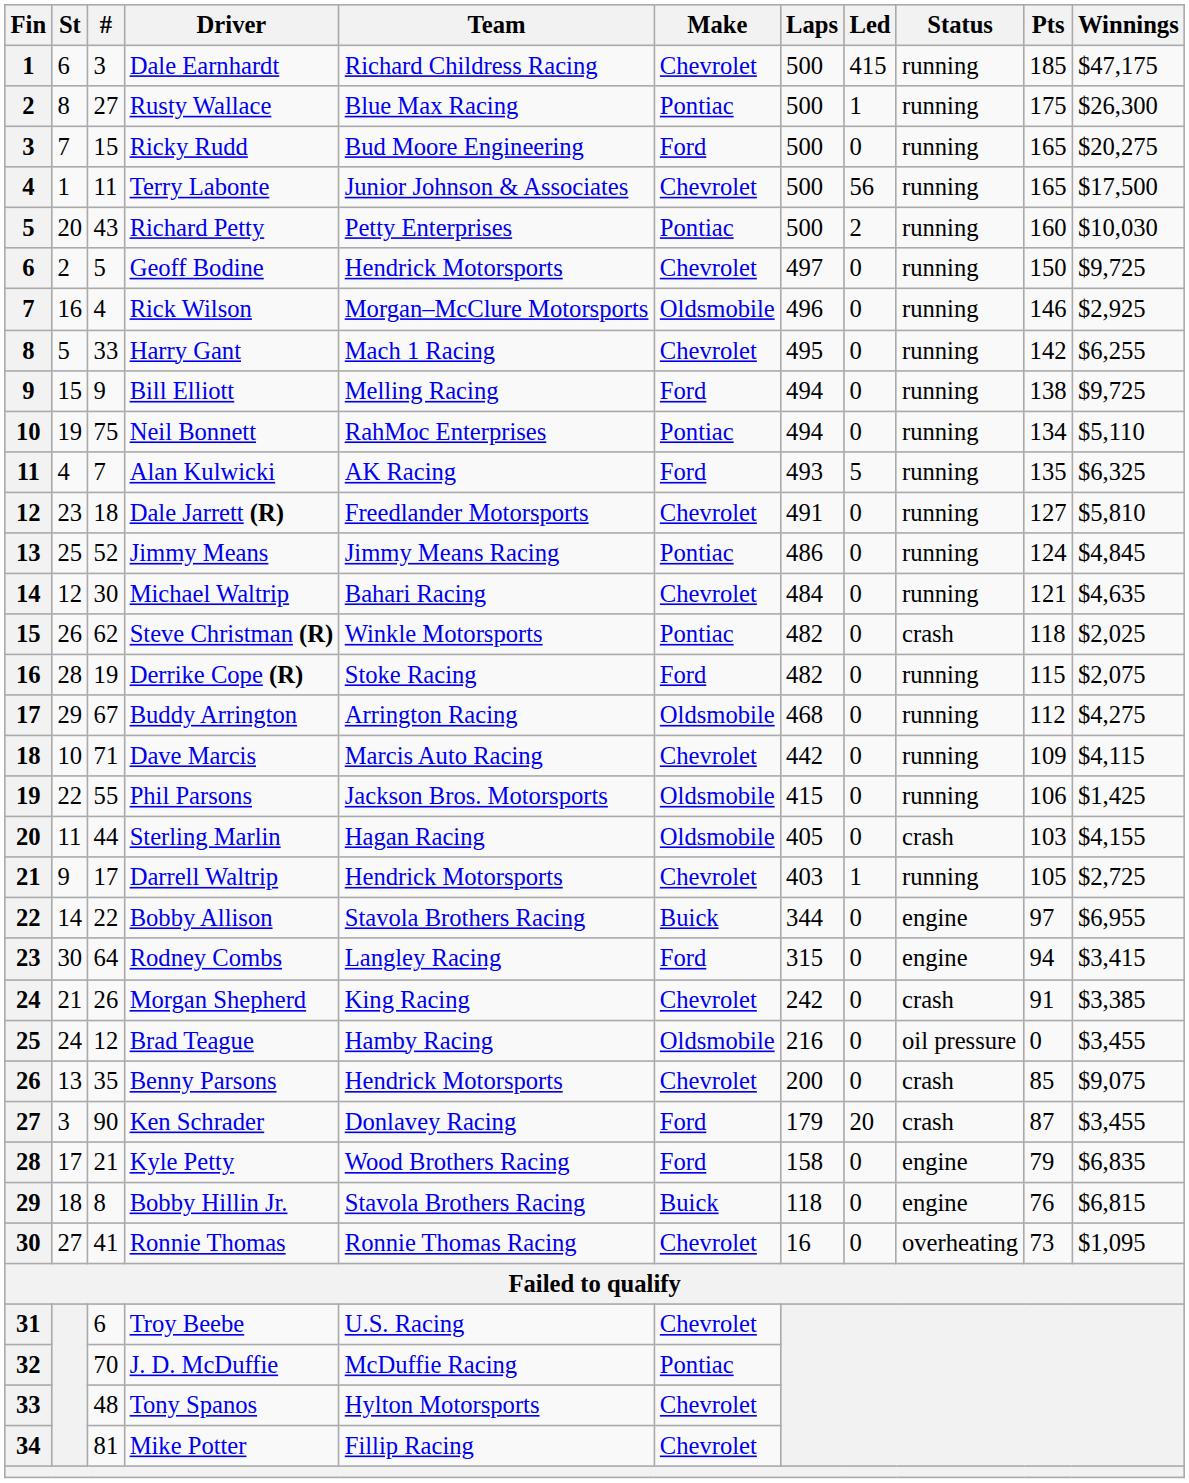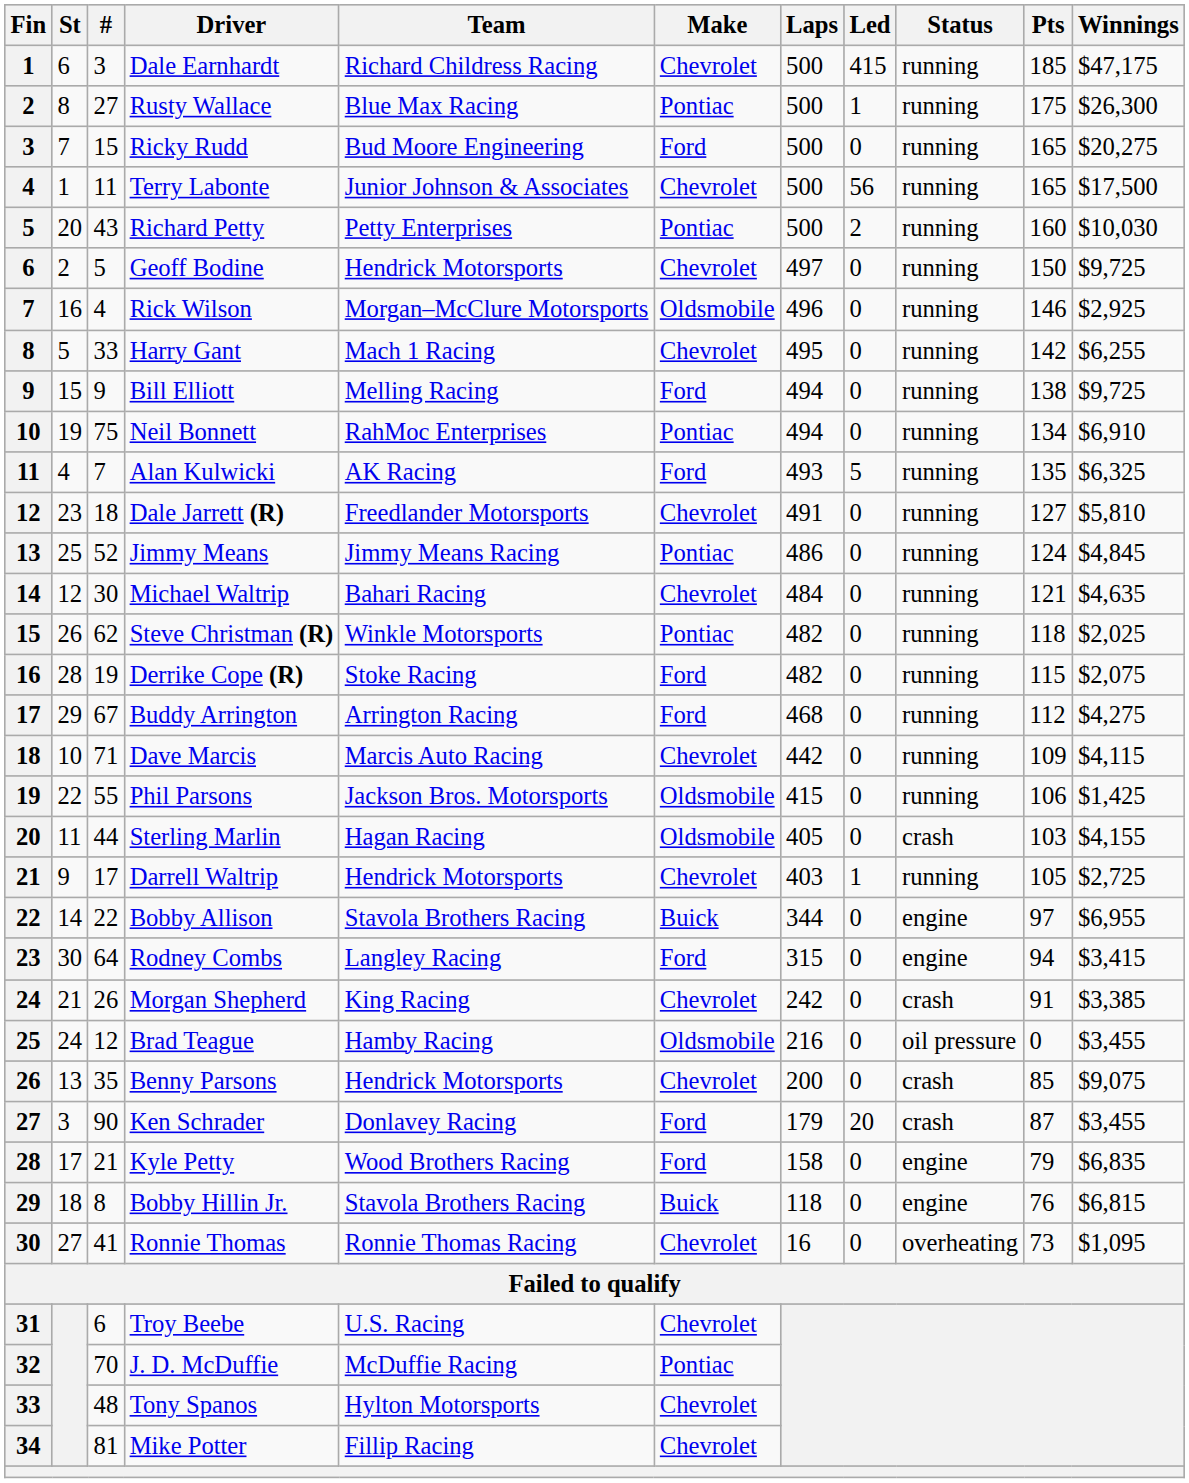Neil Bonnett | Winnings: $5,110 -> $6,910
Steve Christman (R) | Status: crash -> running
Buddy Arrington | Make: Oldsmobile -> Ford
